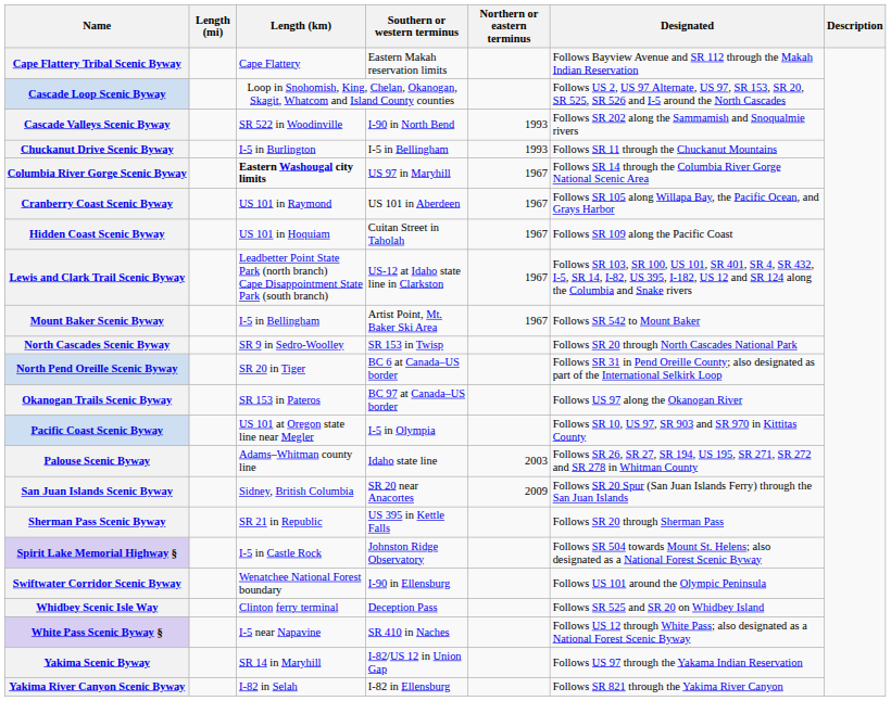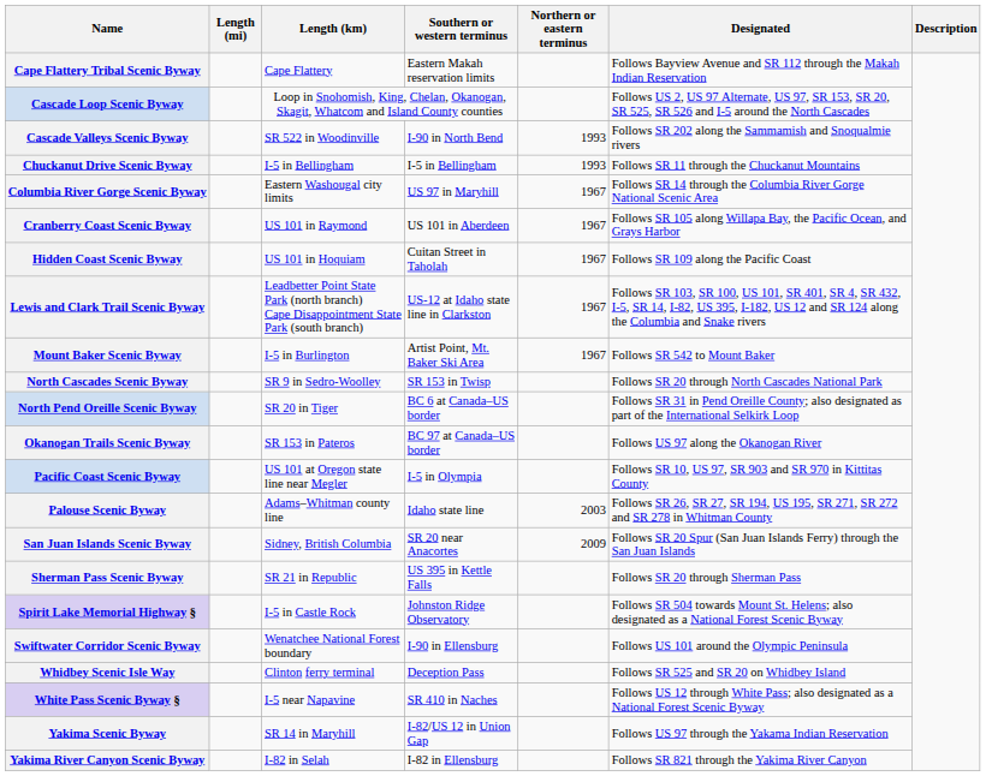Chuckanut Drive Scenic Byway | Length (km): I-5 in Burlington -> I-5 in Bellingham
Columbia River Gorge Scenic Byway | Length (km): bold -> normal
Mount Baker Scenic Byway | Length (km): I-5 in Bellingham -> I-5 in Burlington
